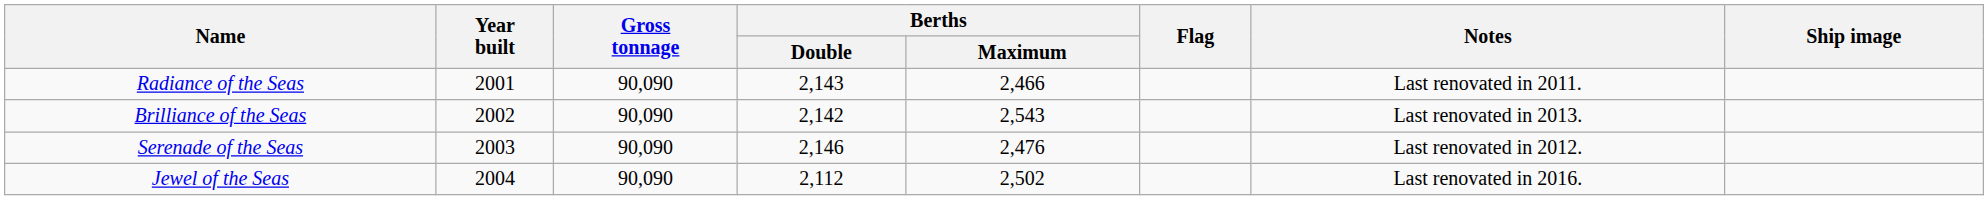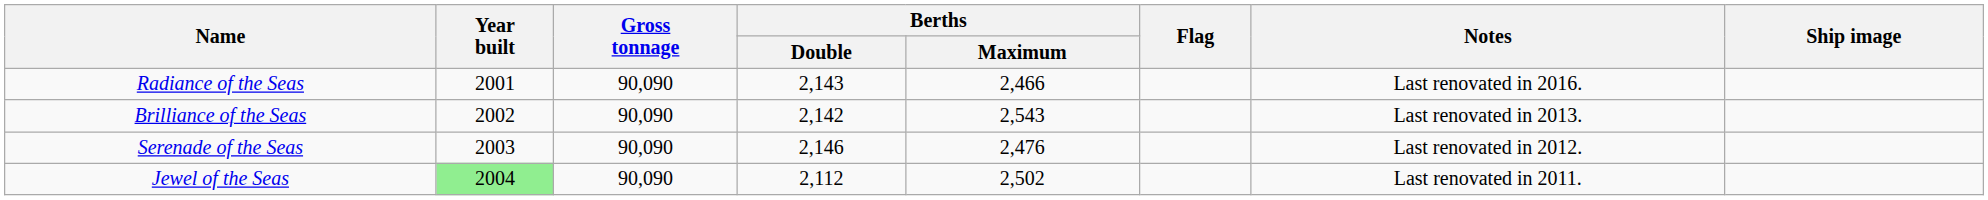Radiance of the Seas | Notes: Last renovated in 2011. -> Last renovated in 2016.
Jewel of the Seas | Year built: no background -> lightgreen background
Jewel of the Seas | Notes: Last renovated in 2016. -> Last renovated in 2011.
